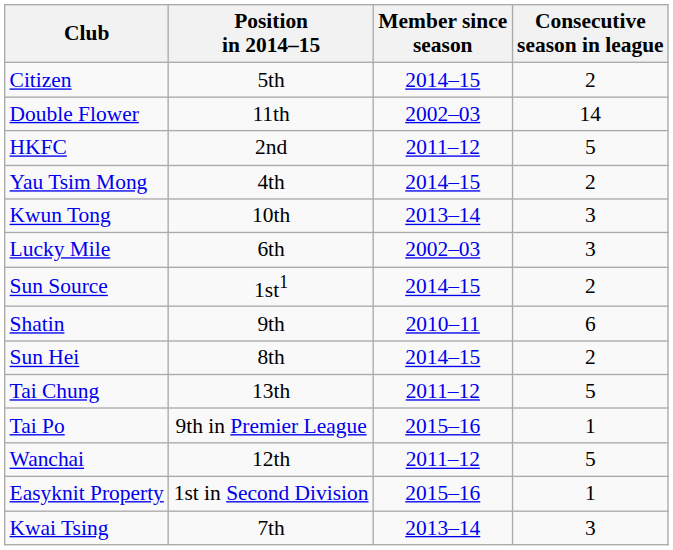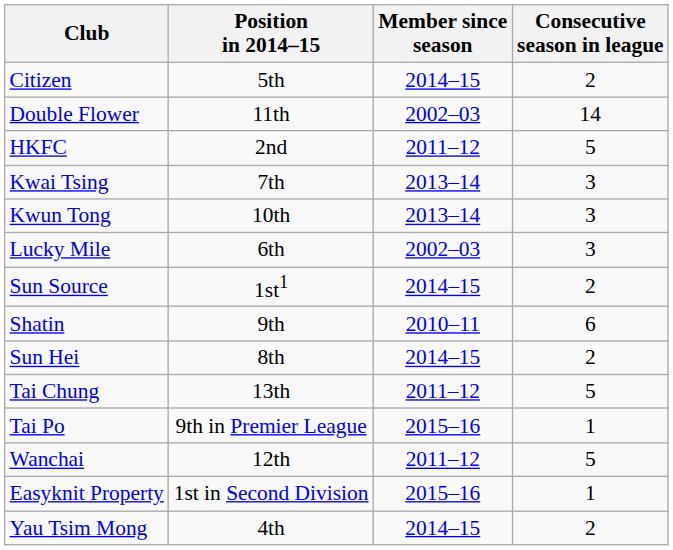rows swapped: Kwai Tsing <-> Yau Tsim Mong
